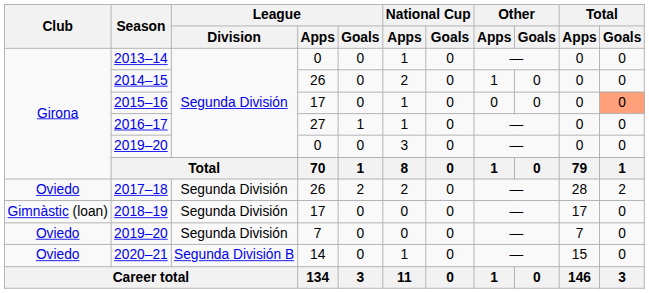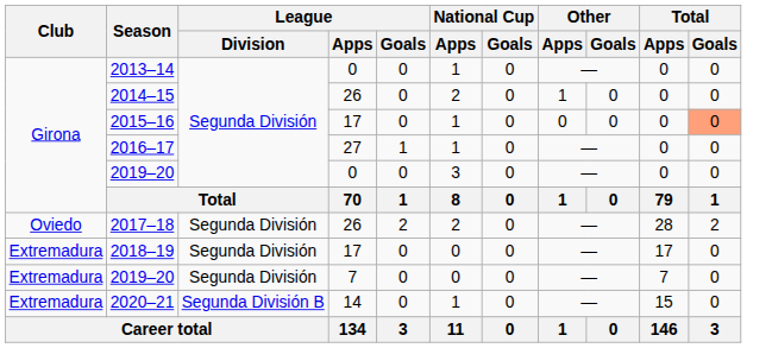2018–19 | Club: Gimnàstic (loan) -> Extremadura
2019–20 / 7 | Club: Oviedo -> Extremadura
2020–21 | Club: Oviedo -> Extremadura
